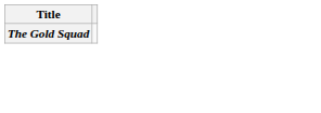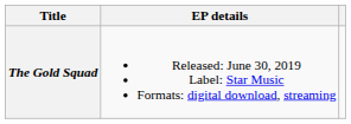+ column: EP details | Released: June 30, 2019 Label: Star Music Formats: digital download, streaming
